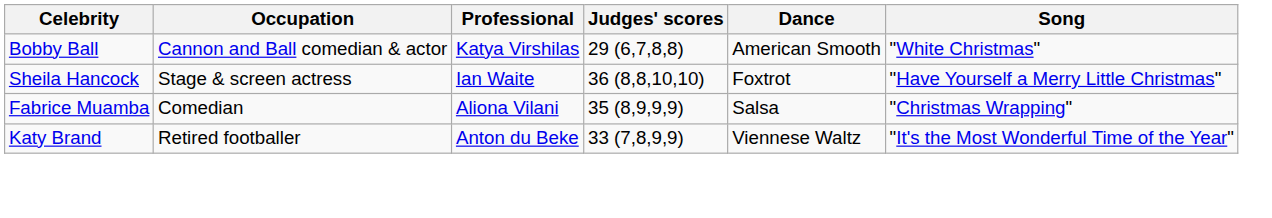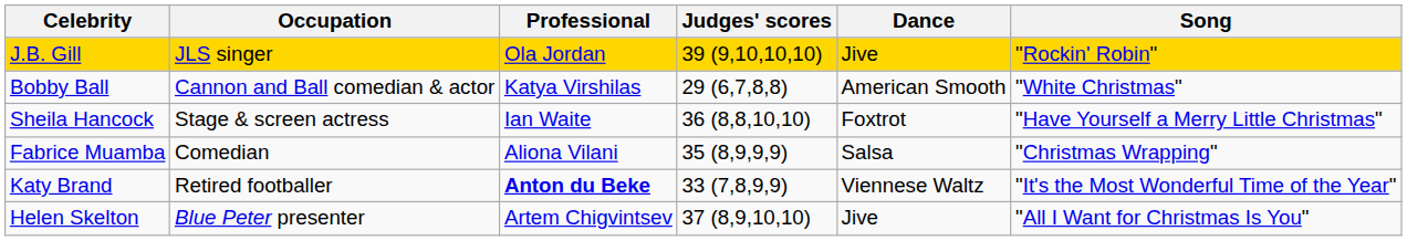+ row: J.B. Gill | JLS singer | Ola Jordan | 39 (9,10,10,10) | Jive | "Rockin' Robin"
Katy Brand | Professional: normal -> bold
+ row: Helen Skelton | Blue Peter presenter | Artem Chigvintsev | 37 (8,9,10,10) | Jive | "All I Want for Christmas Is You"
